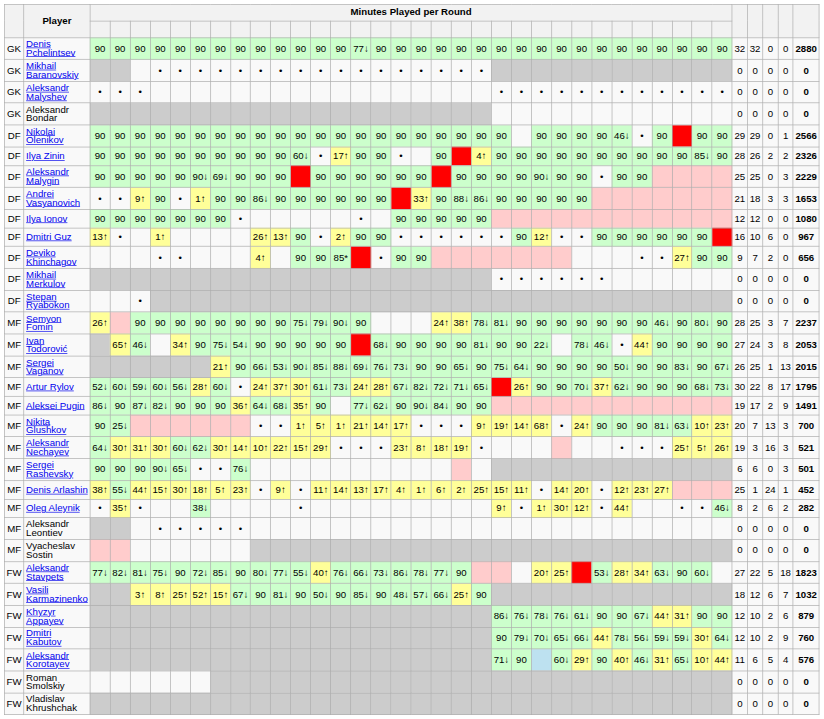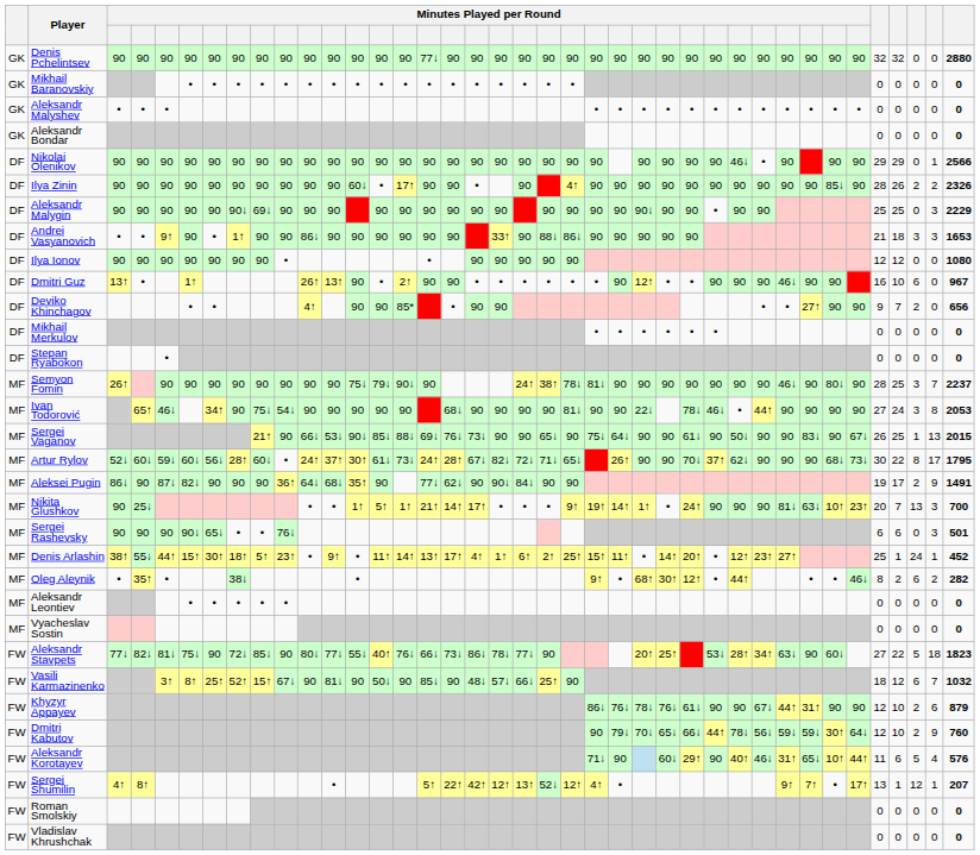Dmitri Guz | column 31: 90 -> 46↓
Sergei Vaganov | column 27: 90 -> 61↓
Nikita Glushkov | column 25: 68↑ -> 1↑
- row: MF | Aleksandr Nechayev | 64↓ | 30↑ | 31↑ | 30↑ | 60↓ | 62↓ | 30↑ | 14↑ | 10↑ | 22↑ | 15↑ | 29↑ | • | • | • | 23↑ | 8↑ | 18↑ | 19↑ | • | • | • | • | 25↑ | 5↑ | 26↑ | 19 | 3 | 16 | 3 | 521
Oleg Aleynik | column 25: 1↑ -> 68↑
+ row: FW | Sergei Shumilin | 4↑ | 8↑ | • | 5↑ | 22↑ | 42↑ | 12↑ | 13↑ | 52↓ | 12↑ | 4↑ | • | 9↑ | 7↑ | • | 17↑ | 13 | 1 | 12 | 1 | 207
